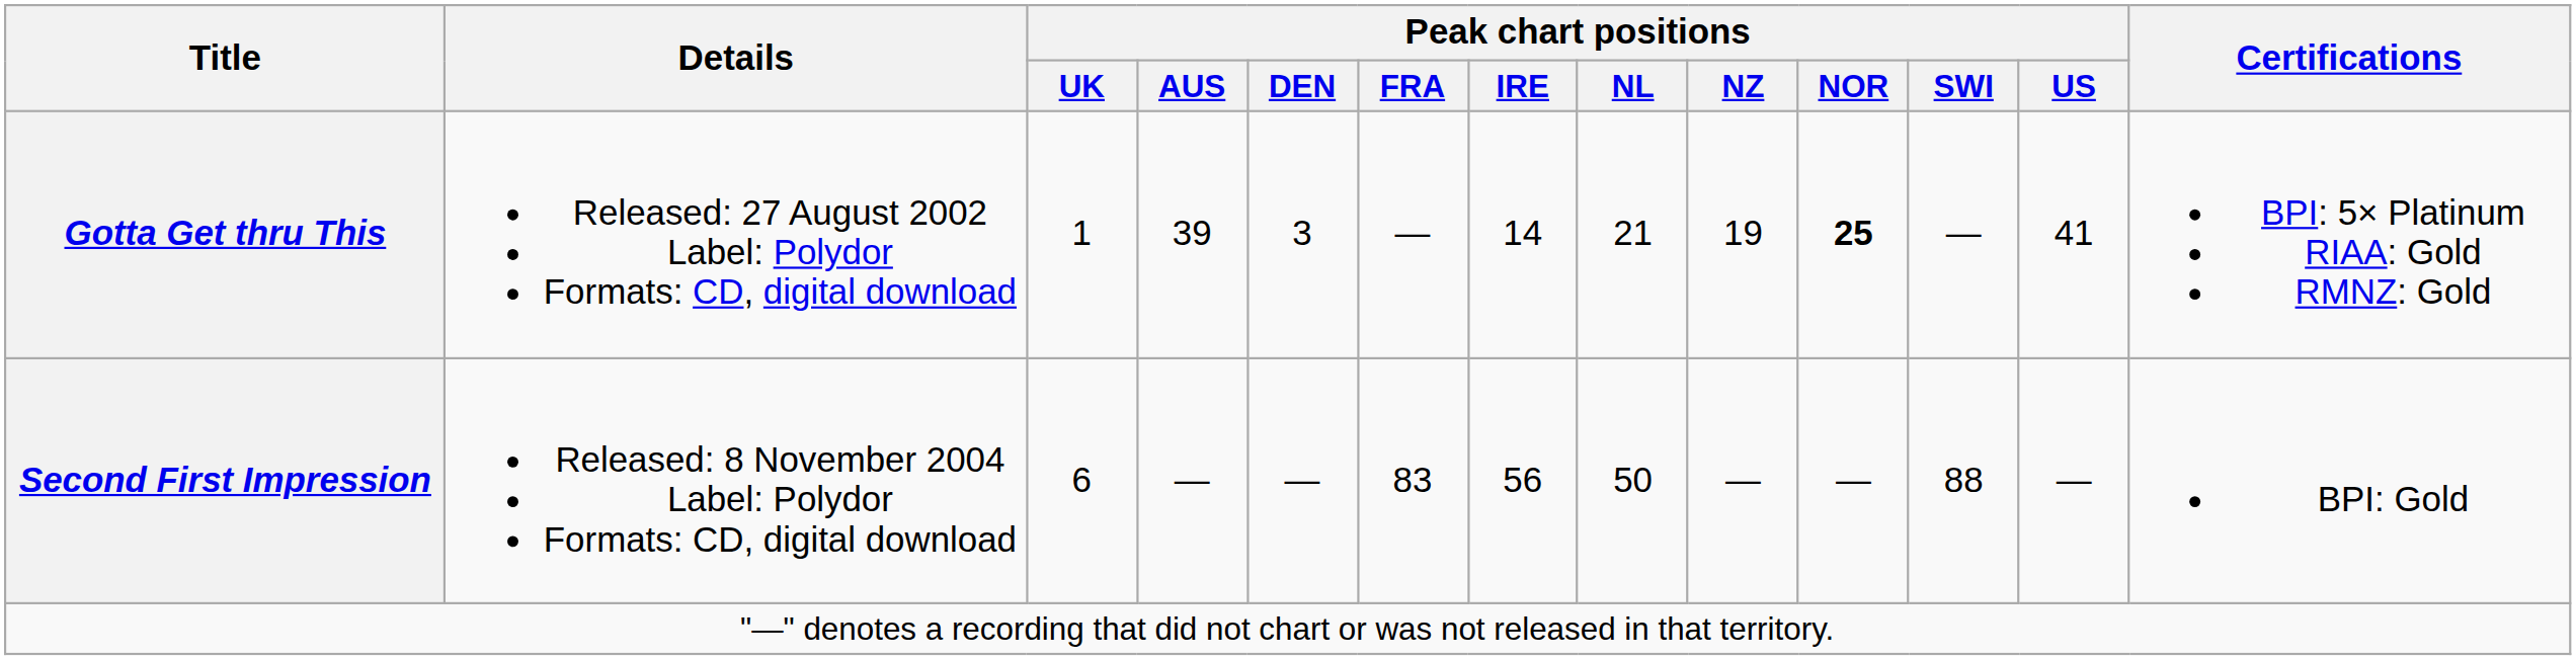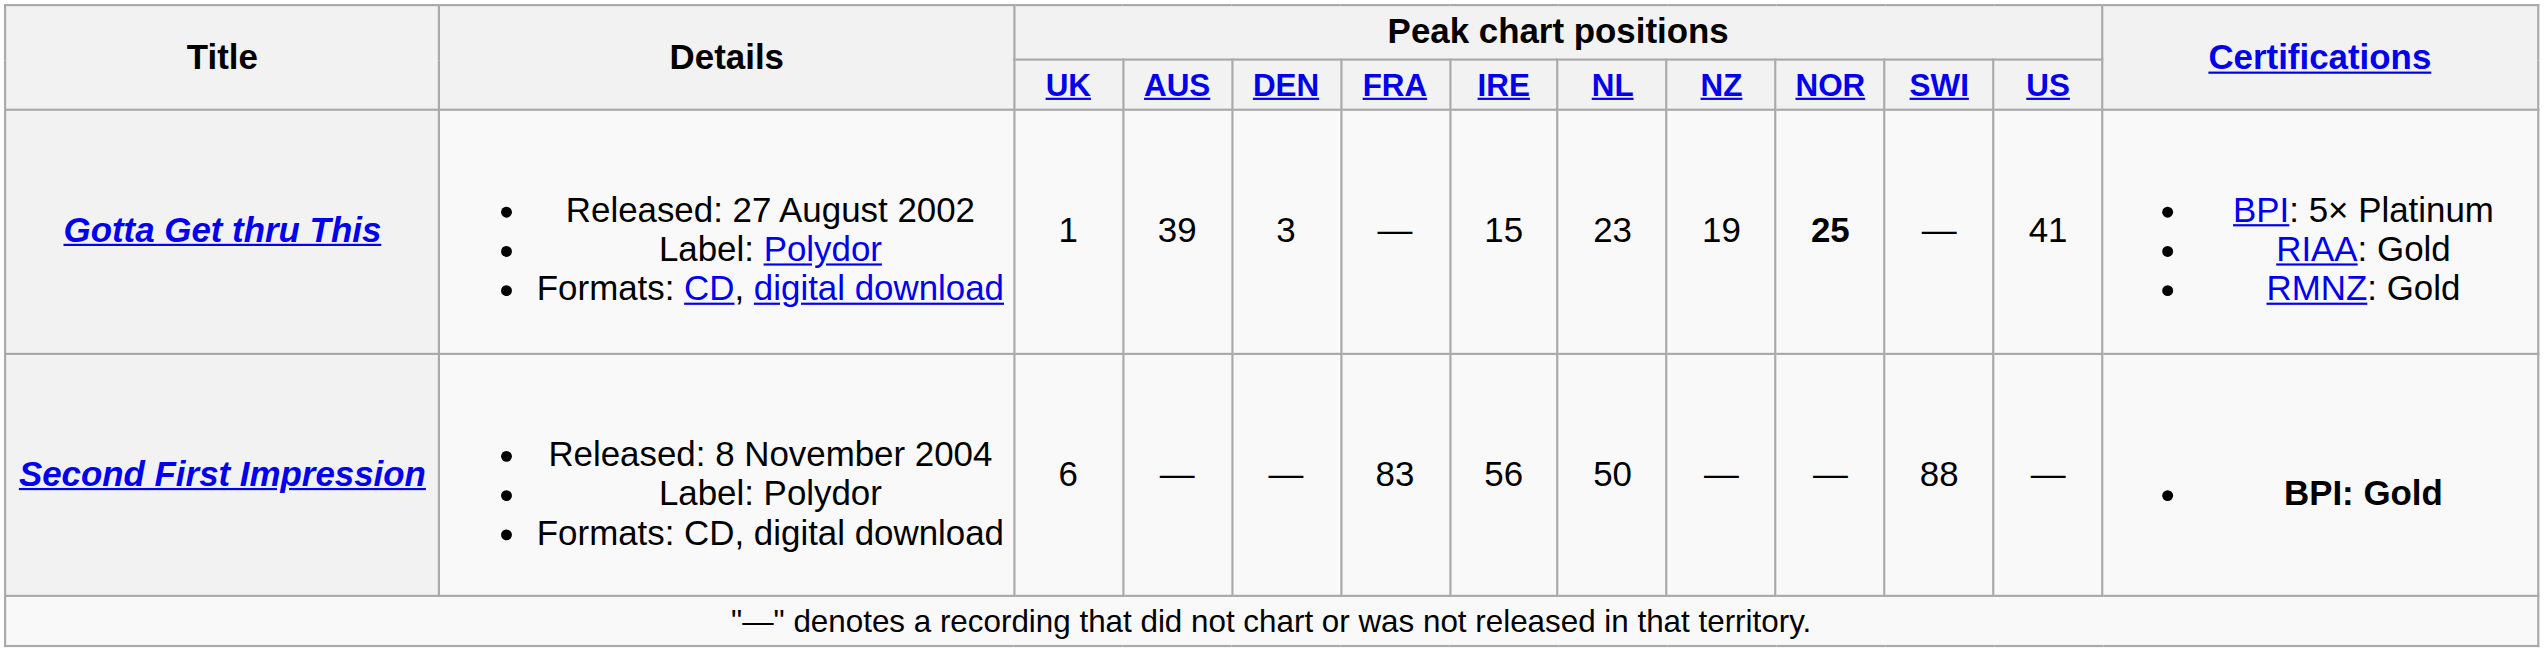Gotta Get thru This | Peak chart positions / IRE: 14 -> 15
Gotta Get thru This | Peak chart positions / NL: 21 -> 23
Second First Impression | Certifications: normal -> bold
